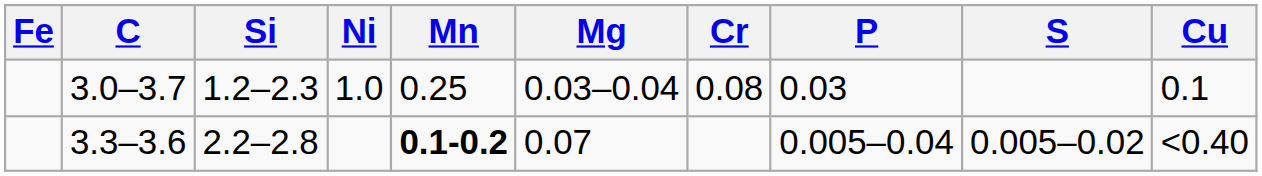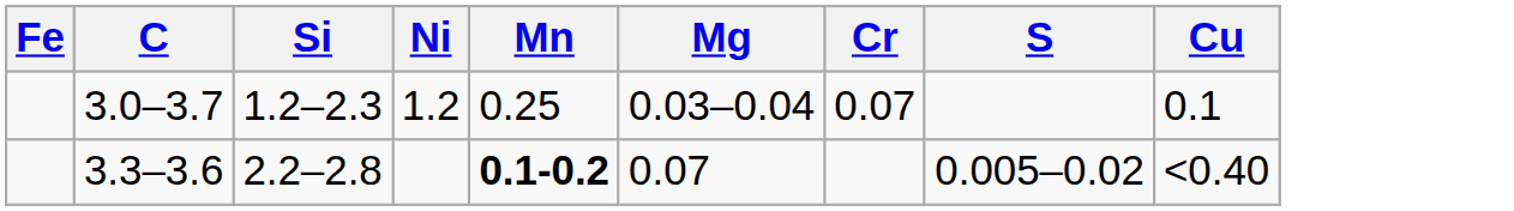- column: P | 0.03 | 0.005–0.04
3.0–3.7 | Ni: 1.0 -> 1.2
3.0–3.7 | Cr: 0.08 -> 0.07
